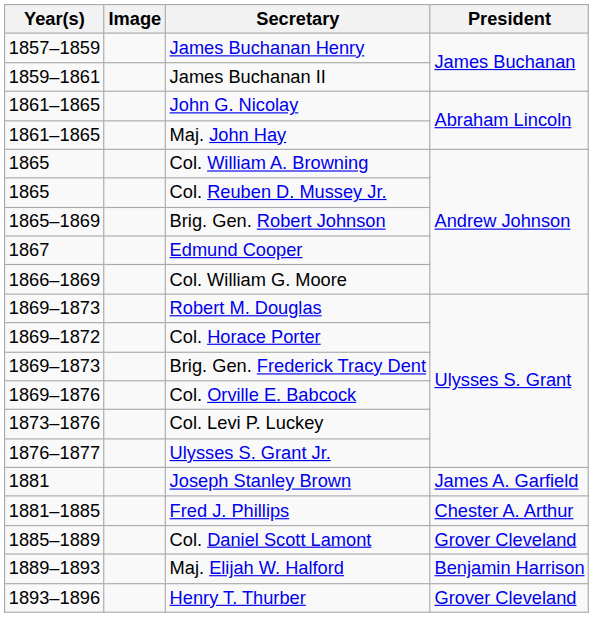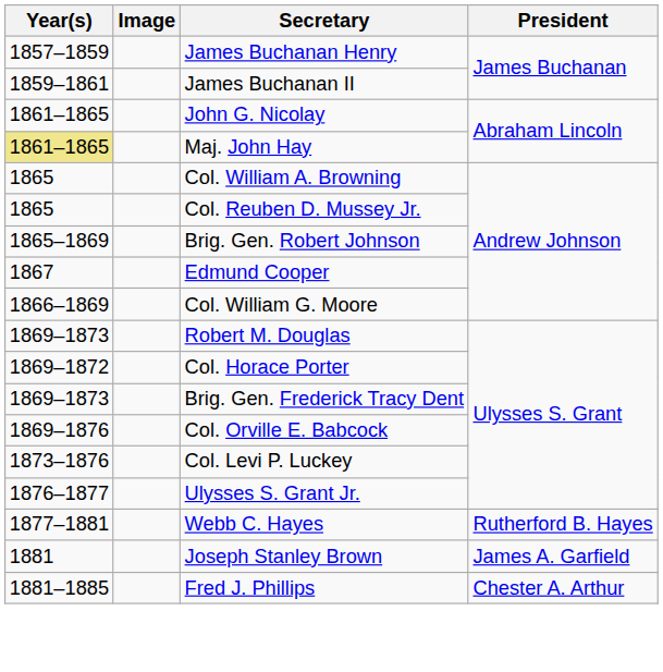Maj. John Hay | Year(s): no background -> khaki background
+ row: 1877–1881 | Webb C. Hayes | Rutherford B. Hayes
- row: 1885–1889 | Col. Daniel Scott Lamont | Grover Cleveland
- row: 1889–1893 | Maj. Elijah W. Halford | Benjamin Harrison
- row: 1893–1896 | Henry T. Thurber | Grover Cleveland
